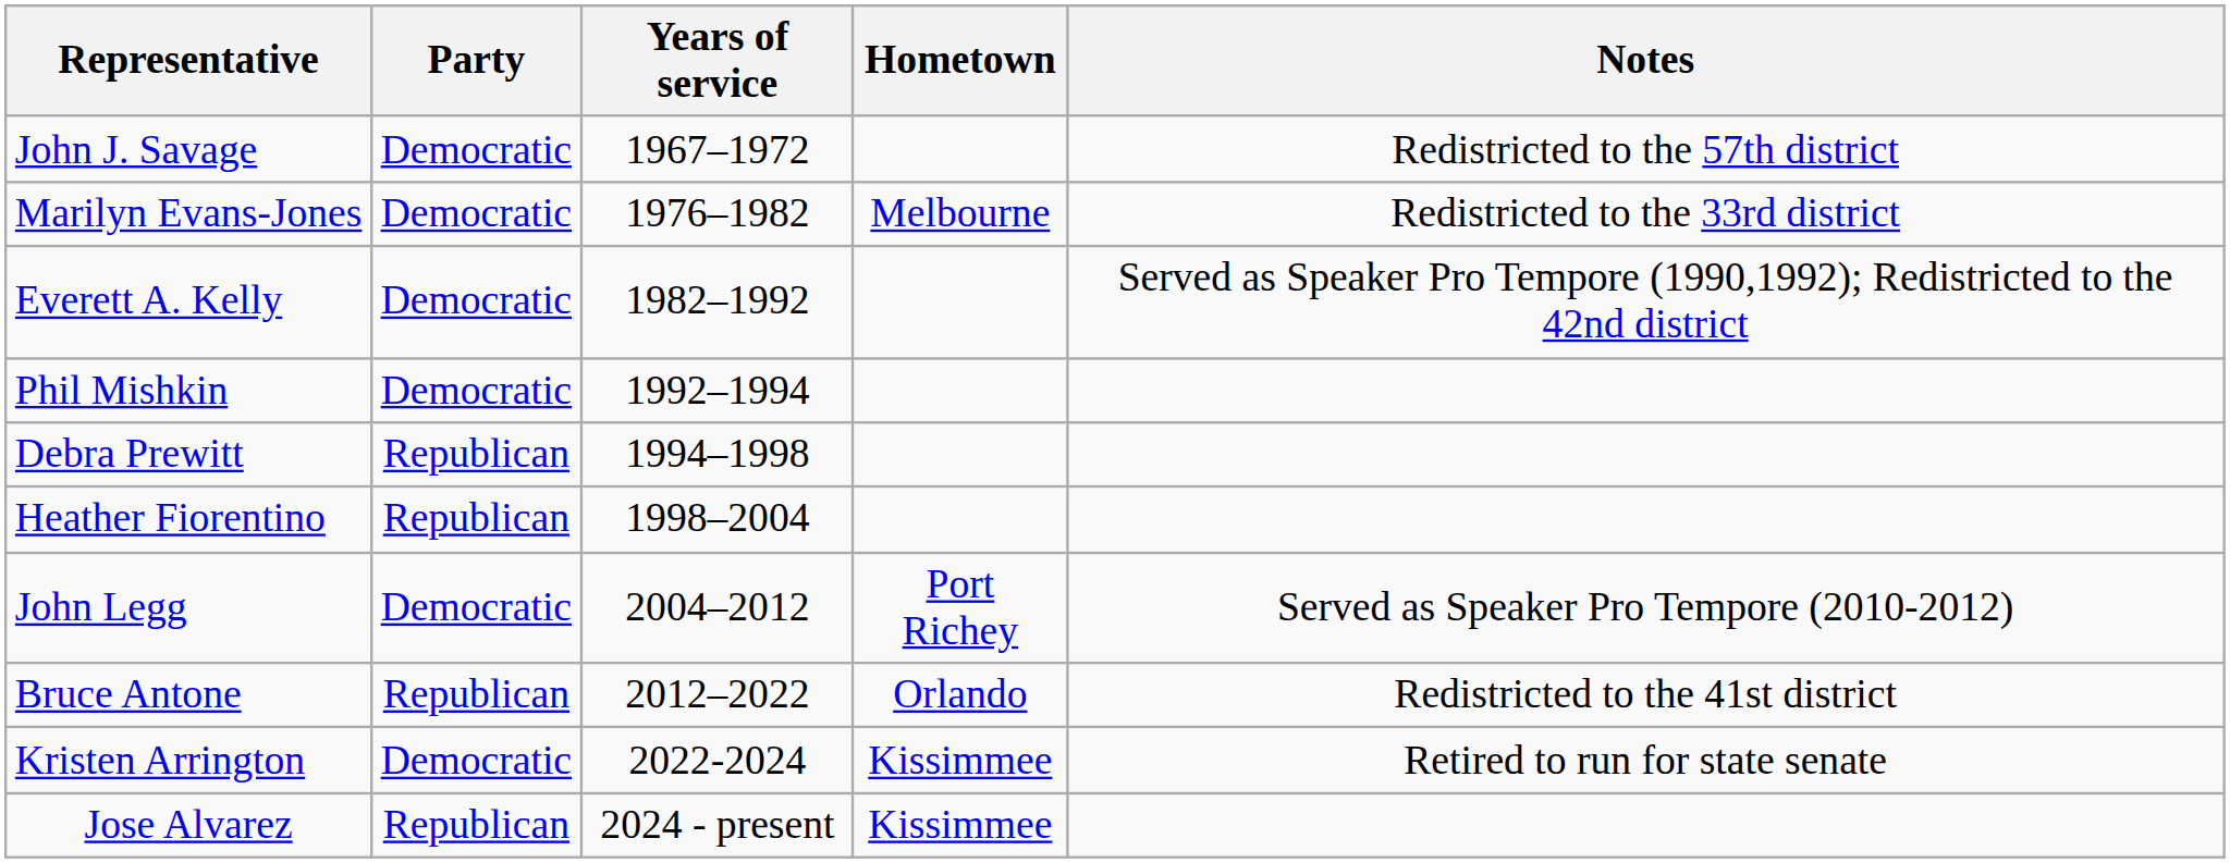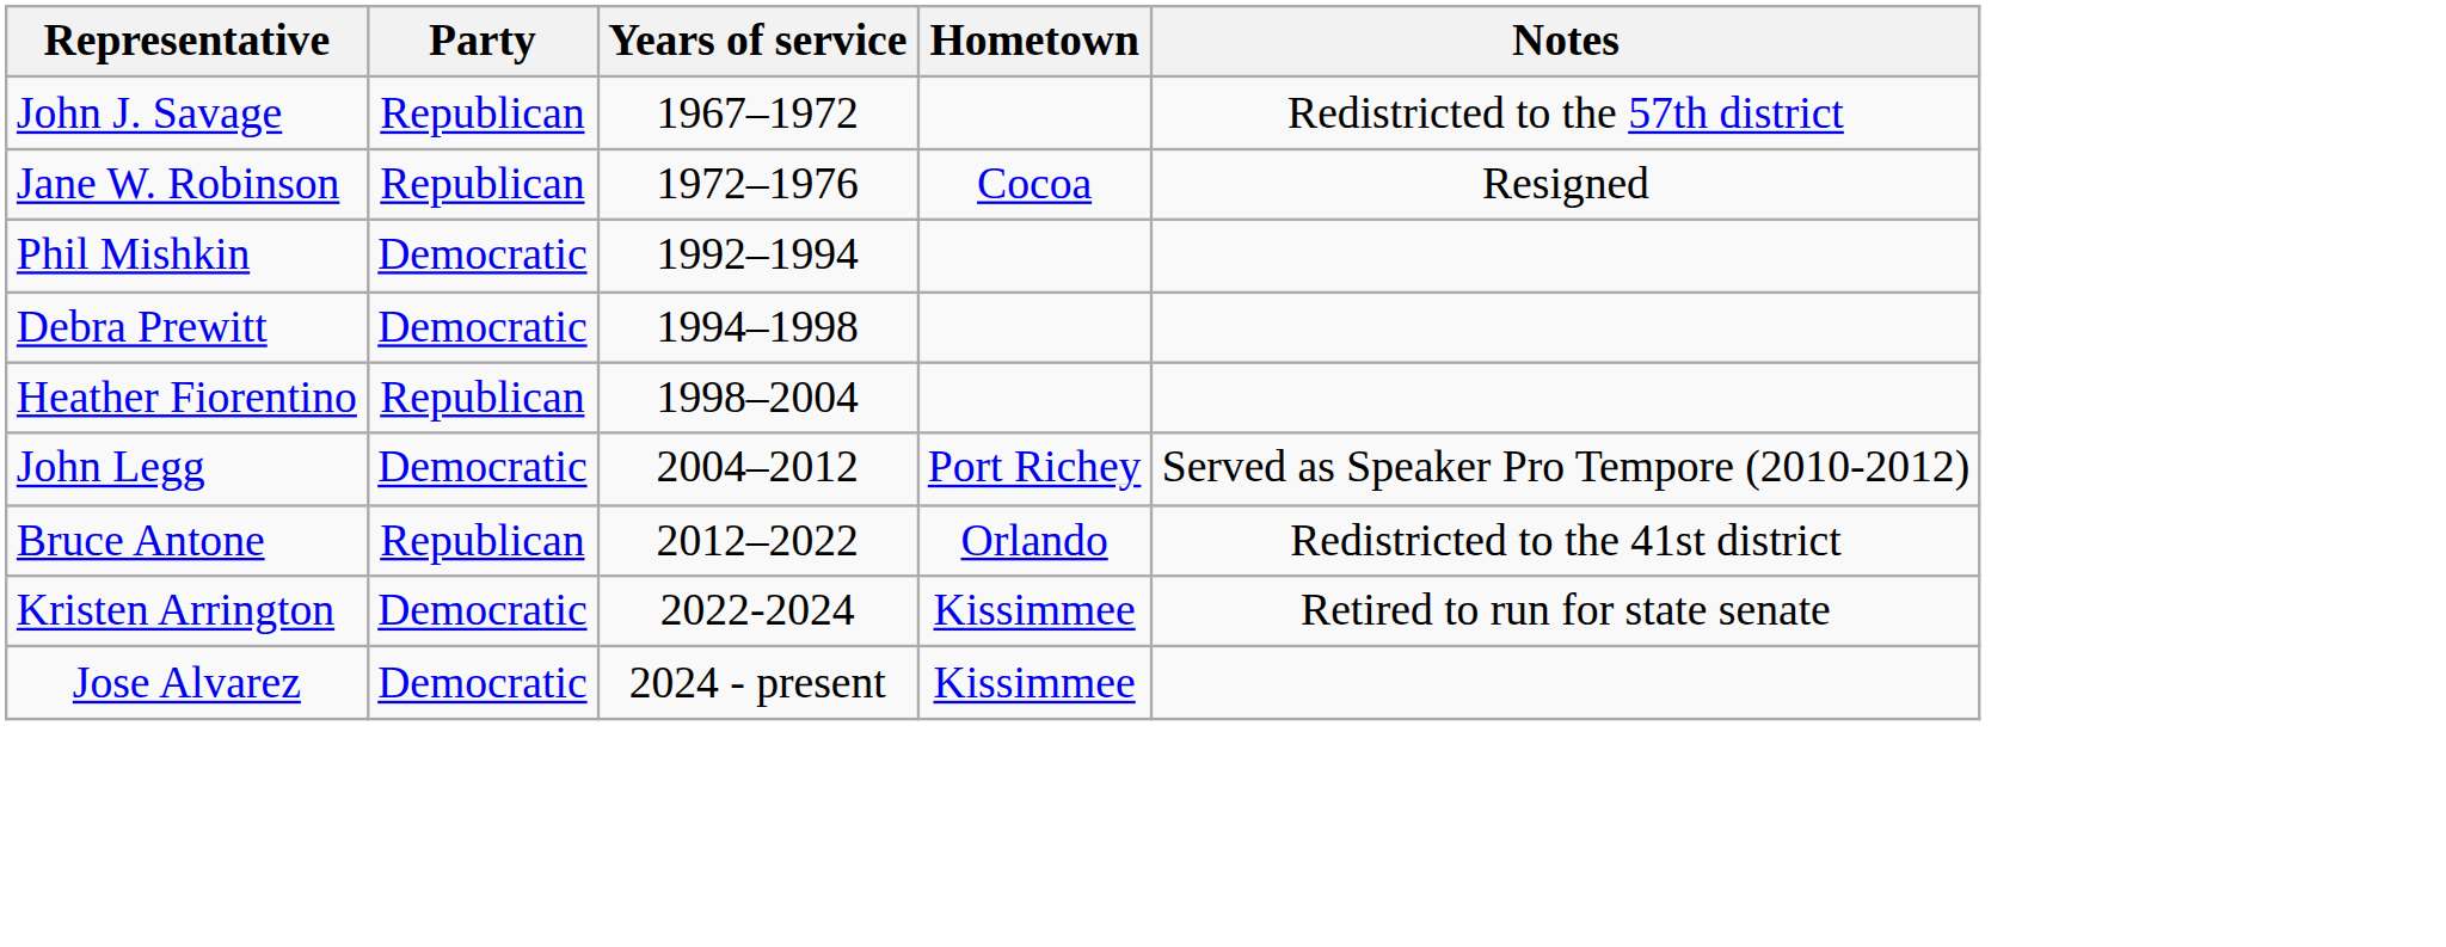John J. Savage | Party: Democratic -> Republican
+ row: Jane W. Robinson | Republican | 1972–1976 | Cocoa | Resigned
- row: Marilyn Evans-Jones | Democratic | 1976–1982 | Melbourne | Redistricted to the 33rd district
- row: Everett A. Kelly | Democratic | 1982–1992 | Served as Speaker Pro Tempore (1990,1992); Redistricted to the 42nd district
Debra Prewitt | Party: Republican -> Democratic
Jose Alvarez | Party: Republican -> Democratic
